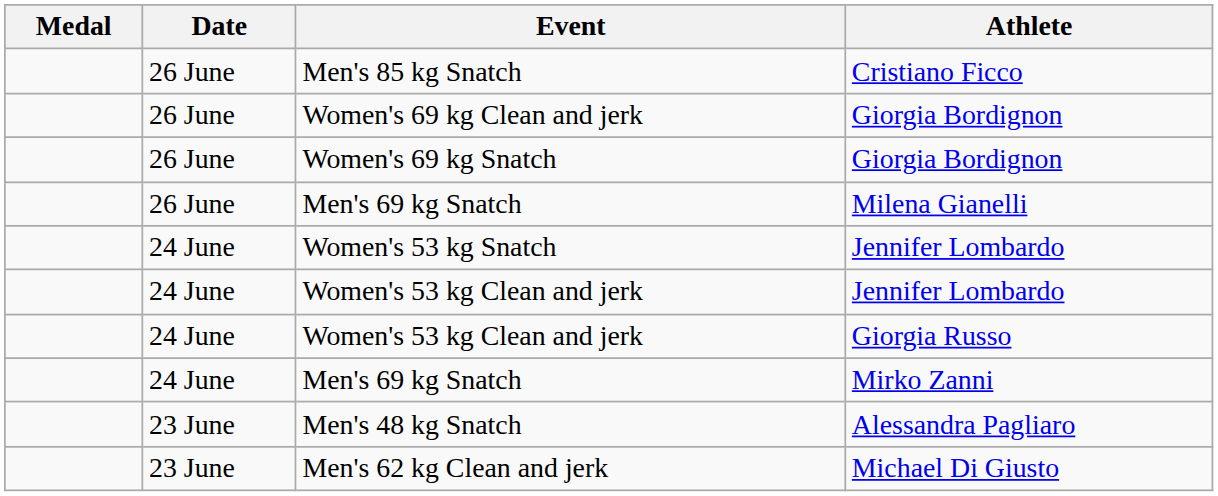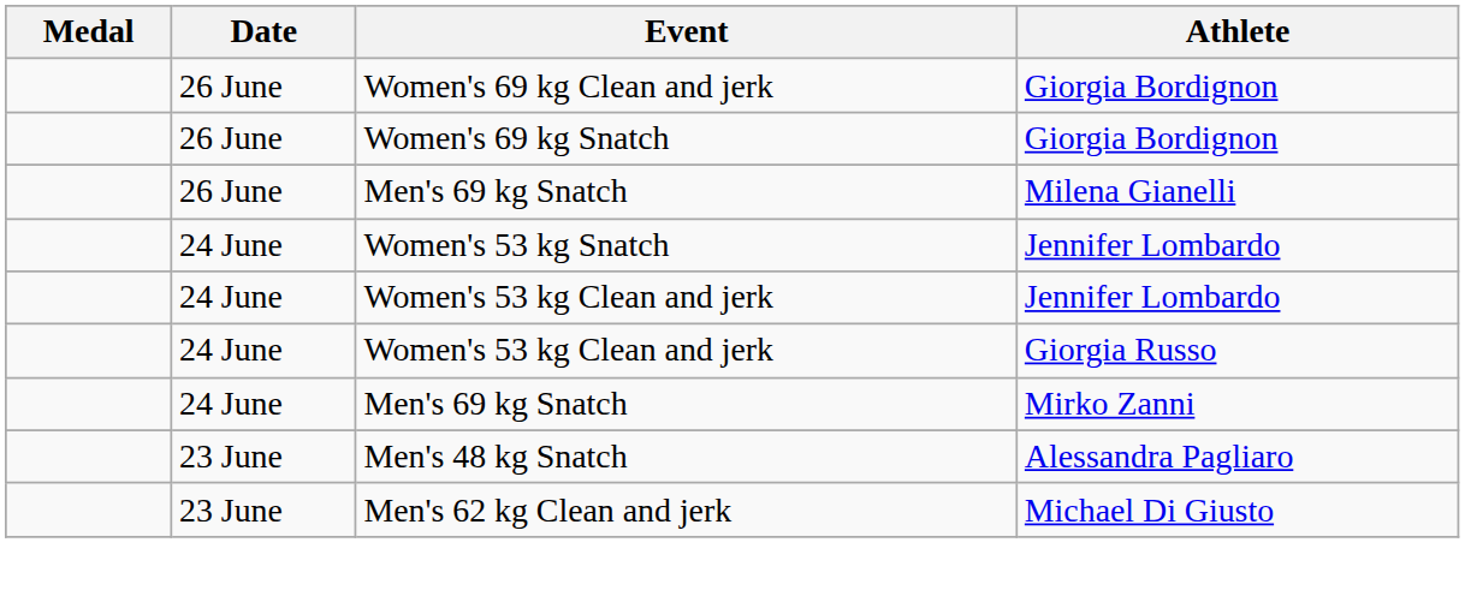- row: 26 June | Men's 85 kg Snatch | Cristiano Ficco
